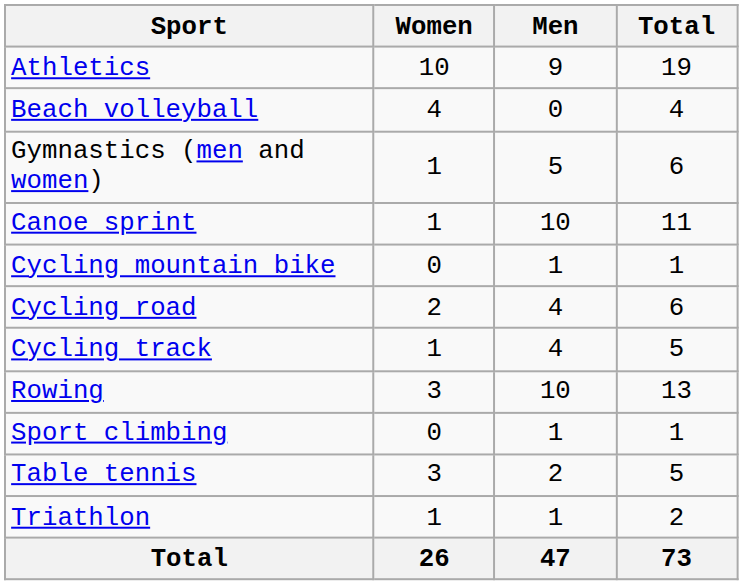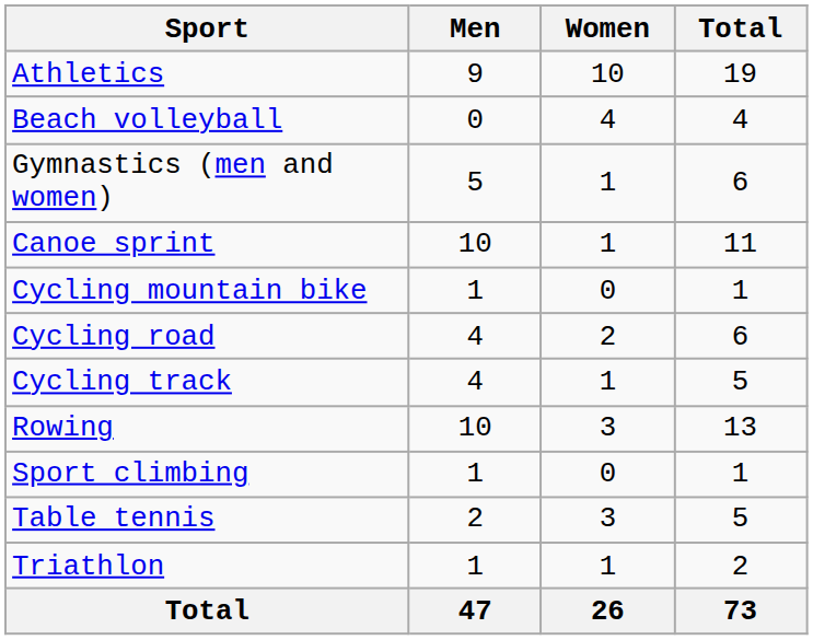columns swapped: Men <-> Women
